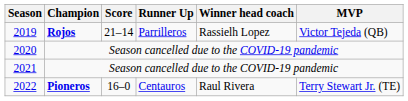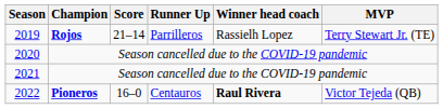2019 | MVP: Victor Tejeda (QB) -> Terry Stewart Jr. (TE)
2022 | Winner head coach: normal -> bold
2022 | MVP: Terry Stewart Jr. (TE) -> Victor Tejeda (QB)
